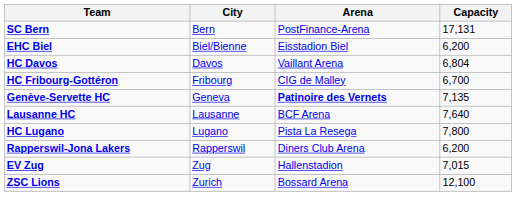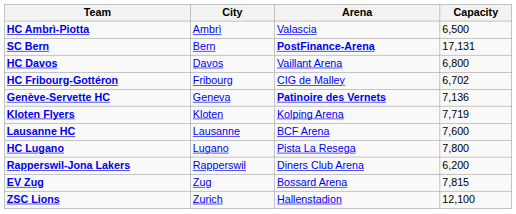+ row: HC Ambrì-Piotta | Ambrì | Valascia | 6,500
SC Bern | Arena: normal -> bold
- row: EHC Biel | Biel/Bienne | Eisstadion Biel | 6,200
HC Davos | Capacity: 6,804 -> 6,800
HC Fribourg-Gottéron | Capacity: 6,700 -> 6,702
Genève-Servette HC | Capacity: 7,135 -> 7,136
+ row: Kloten Flyers | Kloten | Kolping Arena | 7,719
Lausanne HC | Capacity: 7,640 -> 7,600
EV Zug | Arena: Hallenstadion -> Bossard Arena
EV Zug | Capacity: 7,015 -> 7,815
ZSC Lions | Arena: Bossard Arena -> Hallenstadion
